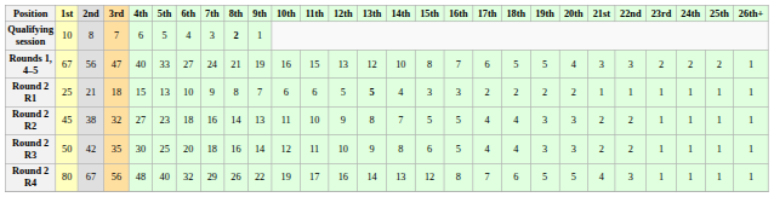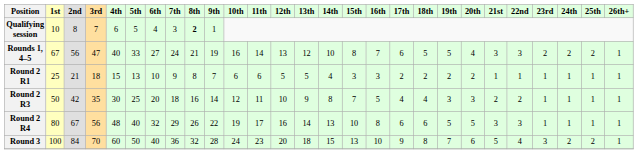Rounds 1, 4–5 | 11th: 15 -> 14
Round 2 R1 | 13th: bold -> normal
- row: Round 2 R2 | 45 | 38 | 32 | 27 | 23 | 18 | 16 | 14 | 13 | 11 | 10 | 9 | 8 | 7 | 5 | 5 | 4 | 4 | 3 | 3 | 2 | 2 | 1 | 1 | 1 | 1
Round 2 R3 | 15th: 6 -> 7
Round 2 R4 | 15th: 12 -> 10
Round 2 R4 | 17th: 7 -> 6
Round 2 R4 | 21st: 4 -> 3
+ row: Round 3 | 100 | 84 | 70 | 60 | 50 | 40 | 36 | 32 | 28 | 24 | 23 | 20 | 18 | 15 | 13 | 10 | 9 | 8 | 7 | 6 | 5 | 4 | 3 | 2 | 2 | 1
